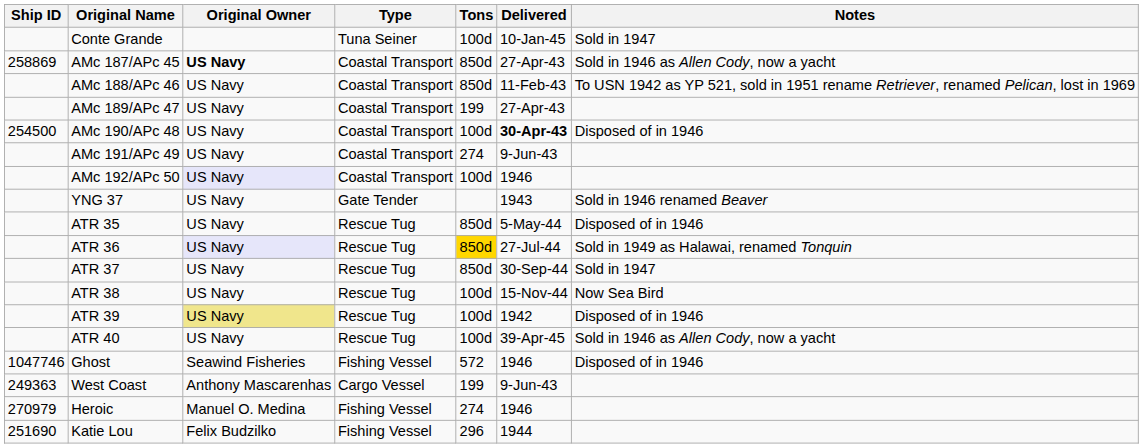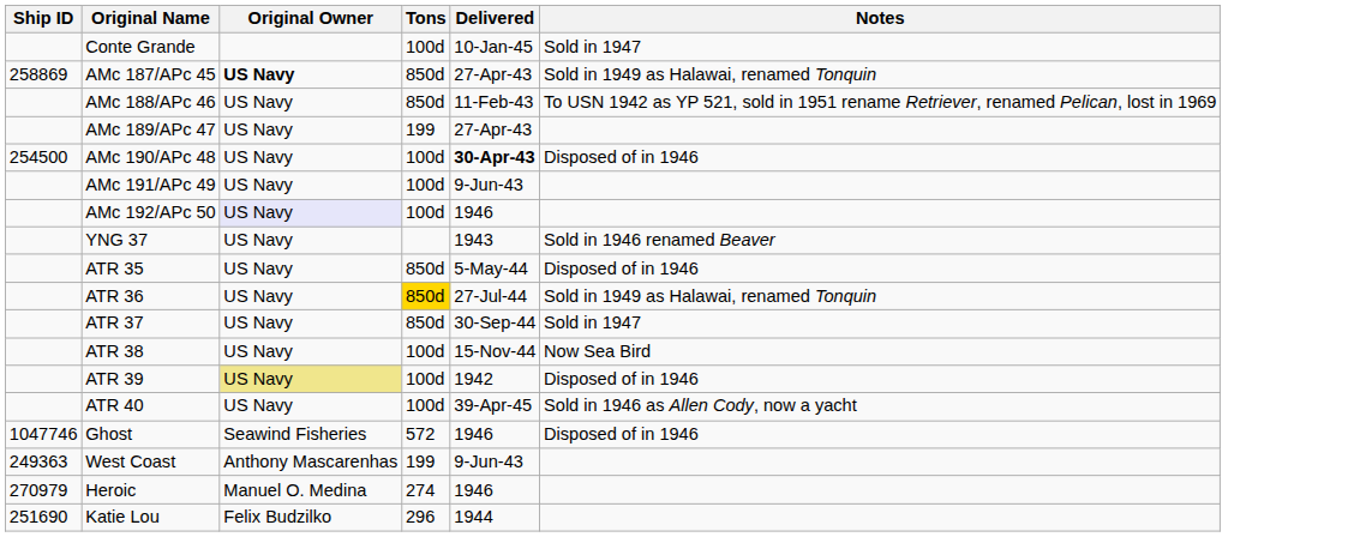- column: Type | Tuna Seiner | Coastal Transport | Coastal Transport | Coastal Transport | Coastal Transport | Coastal Transport | Coastal Transport | Gate Tender | Rescue Tug | Rescue Tug | Rescue Tug | Rescue Tug | Rescue Tug | Rescue Tug | Fishing Vessel | Cargo Vessel | Fishing Vessel | Fishing Vessel
AMc 187/APc 45 | Notes: Sold in 1946 as Allen Cody, now a yacht -> Sold in 1949 as Halawai, renamed Tonquin
AMc 191/APc 49 | Tons: 274 -> 100d
ATR 36 | Original Owner: lavender background -> no background
